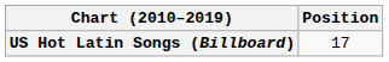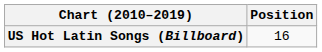US Hot Latin Songs (Billboard) | Position: 17 -> 16
